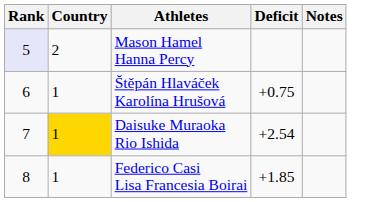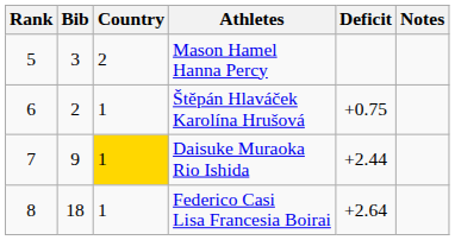+ column: Bib | 3 | 2 | 9 | 18
Mason Hamel Hanna Percy | Rank: lavender background -> no background
Daisuke Muraoka Rio Ishida | Deficit: +2.54 -> +2.44
Federico Casi Lisa Francesia Boirai | Deficit: +1.85 -> +2.64
